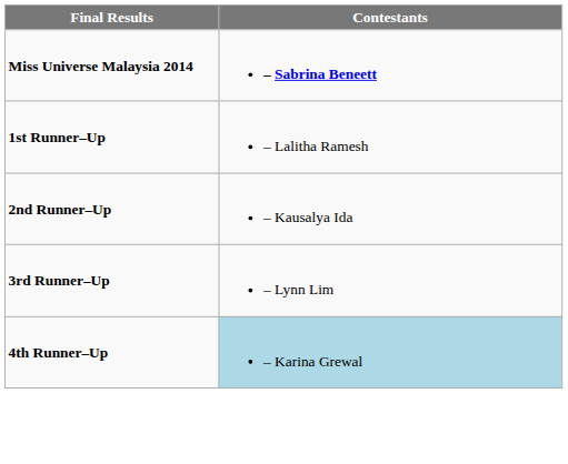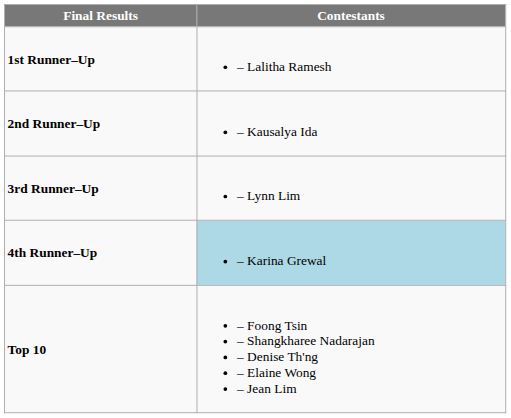- row: Miss Universe Malaysia 2014 | – Sabrina Beneett
+ row: Top 10 | – Foong Tsin – Shangkharee Nadarajan – Denise Th'ng – Elaine Wong – Jean Lim
